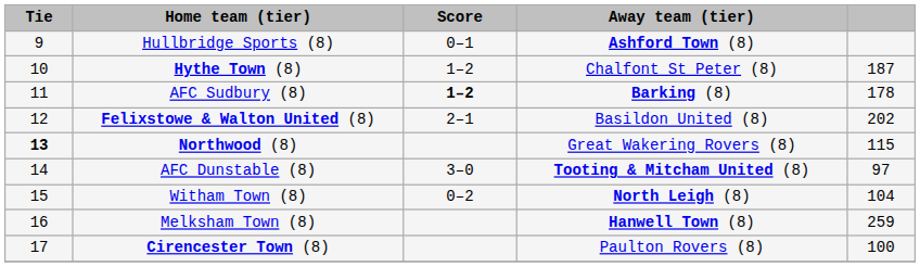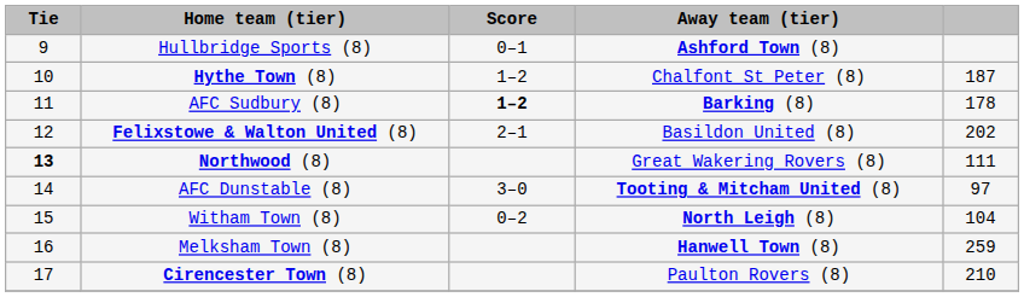Northwood (8) | column 5: 115 -> 111
Cirencester Town (8) | column 5: 100 -> 210
